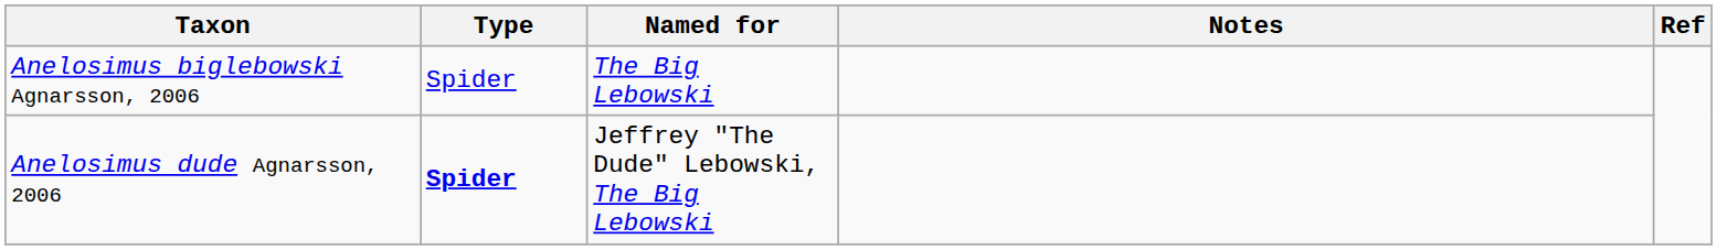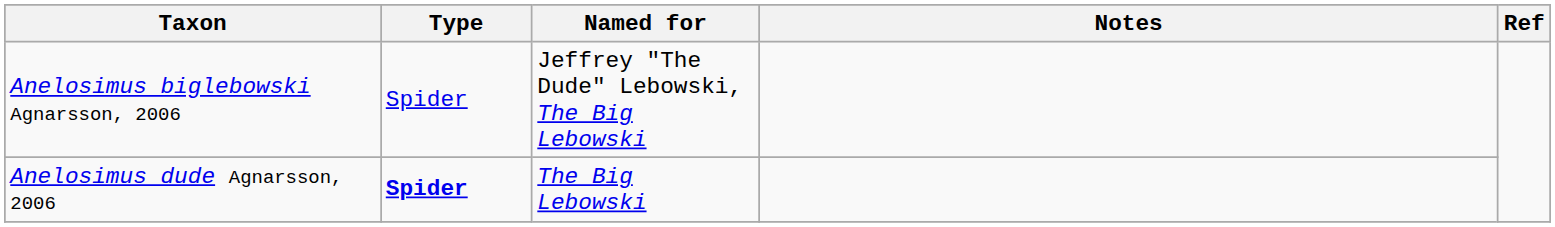Anelosimus biglebowski Agnarsson, 2006 | Named for: The Big Lebowski -> Jeffrey "The Dude" Lebowski, The Big Lebowski
Anelosimus dude Agnarsson, 2006 | Named for: Jeffrey "The Dude" Lebowski, The Big Lebowski -> The Big Lebowski
